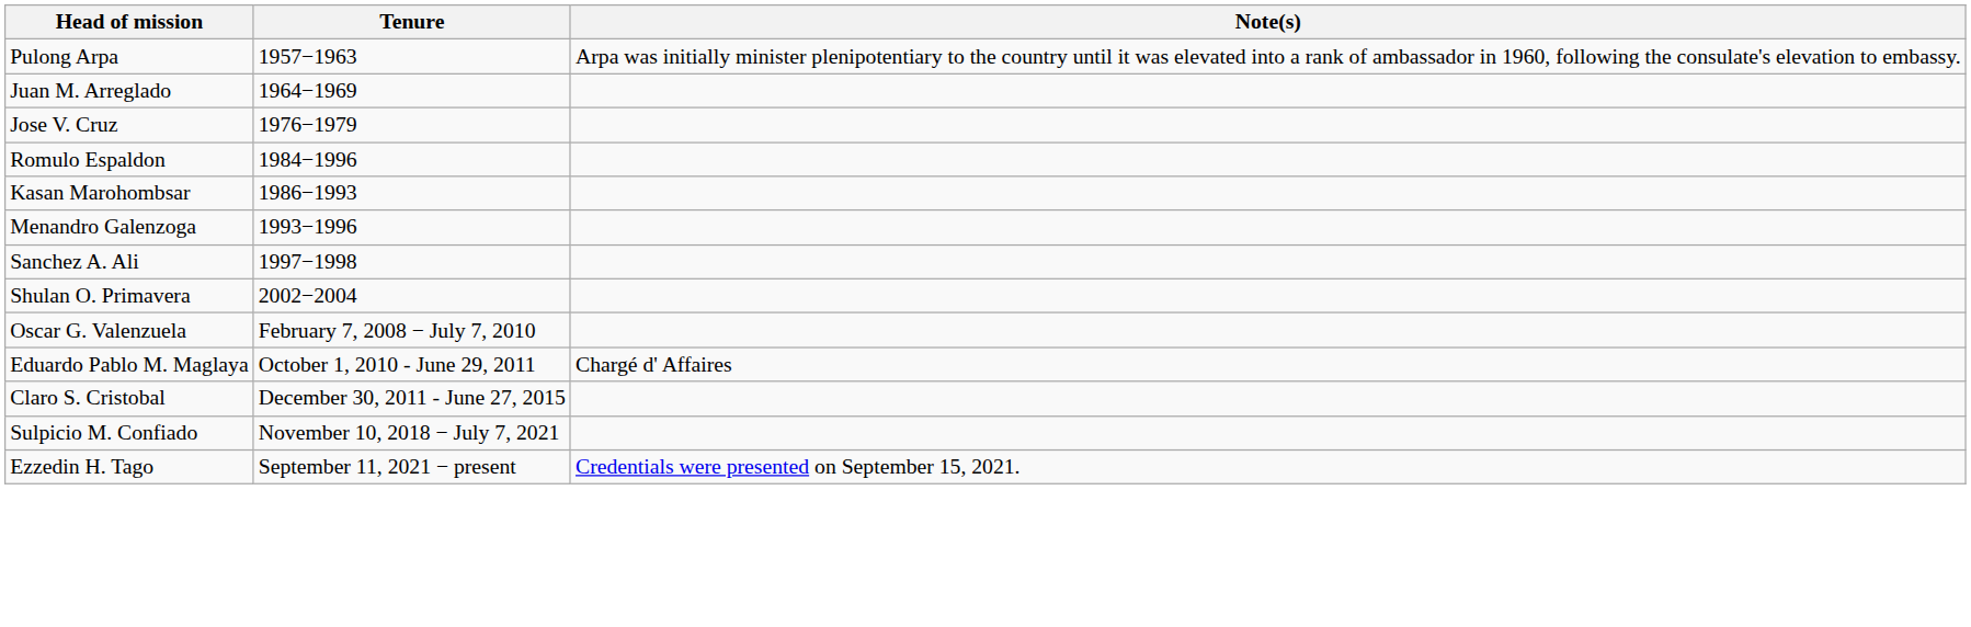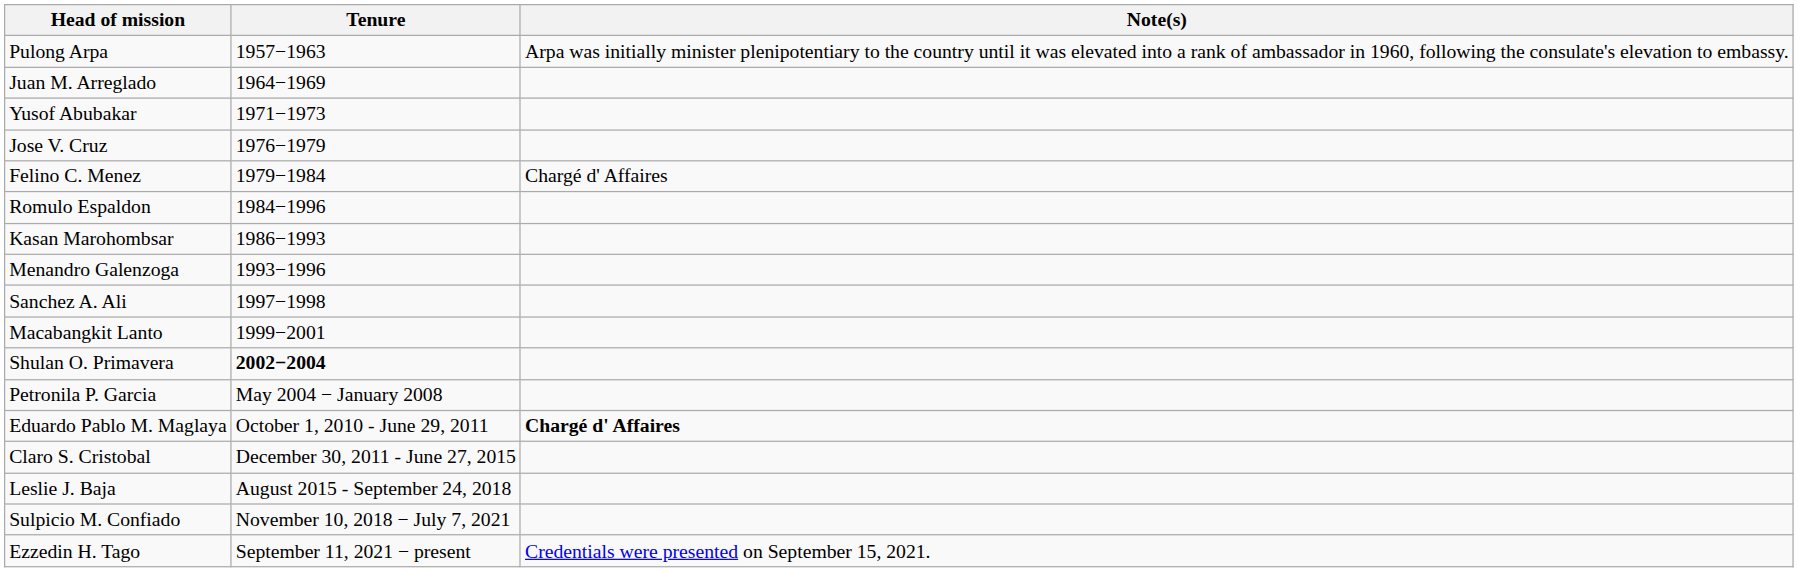+ row: Yusof Abubakar | 1971−1973
+ row: Felino C. Menez | 1979−1984 | Chargé d' Affaires
+ row: Macabangkit Lanto | 1999−2001
Shulan O. Primavera | Tenure: normal -> bold
+ row: Petronila P. Garcia | May 2004 − January 2008
- row: Oscar G. Valenzuela | February 7, 2008 − July 7, 2010
Eduardo Pablo M. Maglaya | Note(s): normal -> bold
+ row: Leslie J. Baja | August 2015 - September 24, 2018
